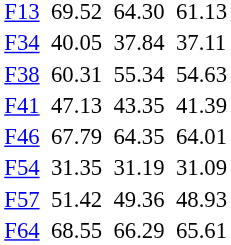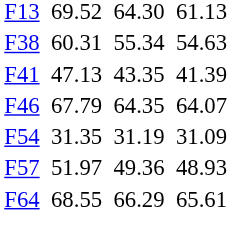- row: F34 | 40.05 | 37.84 | 37.11
F46 | column 7: 64.01 -> 64.07
F57 | column 3: 51.42 -> 51.97
